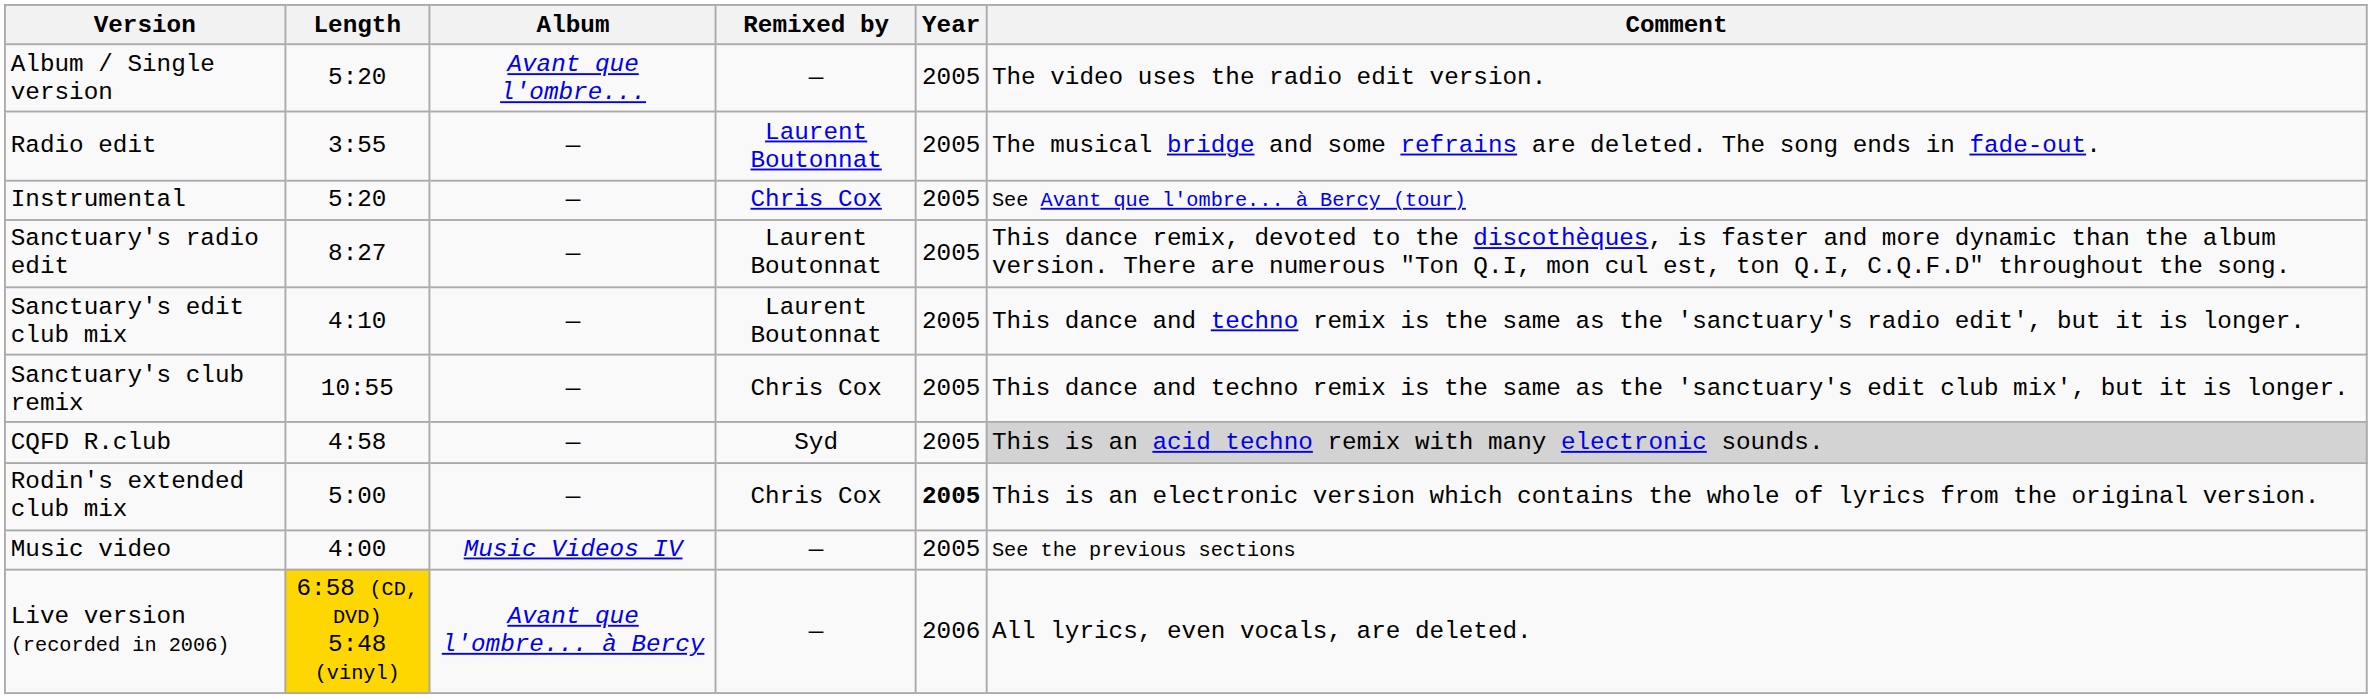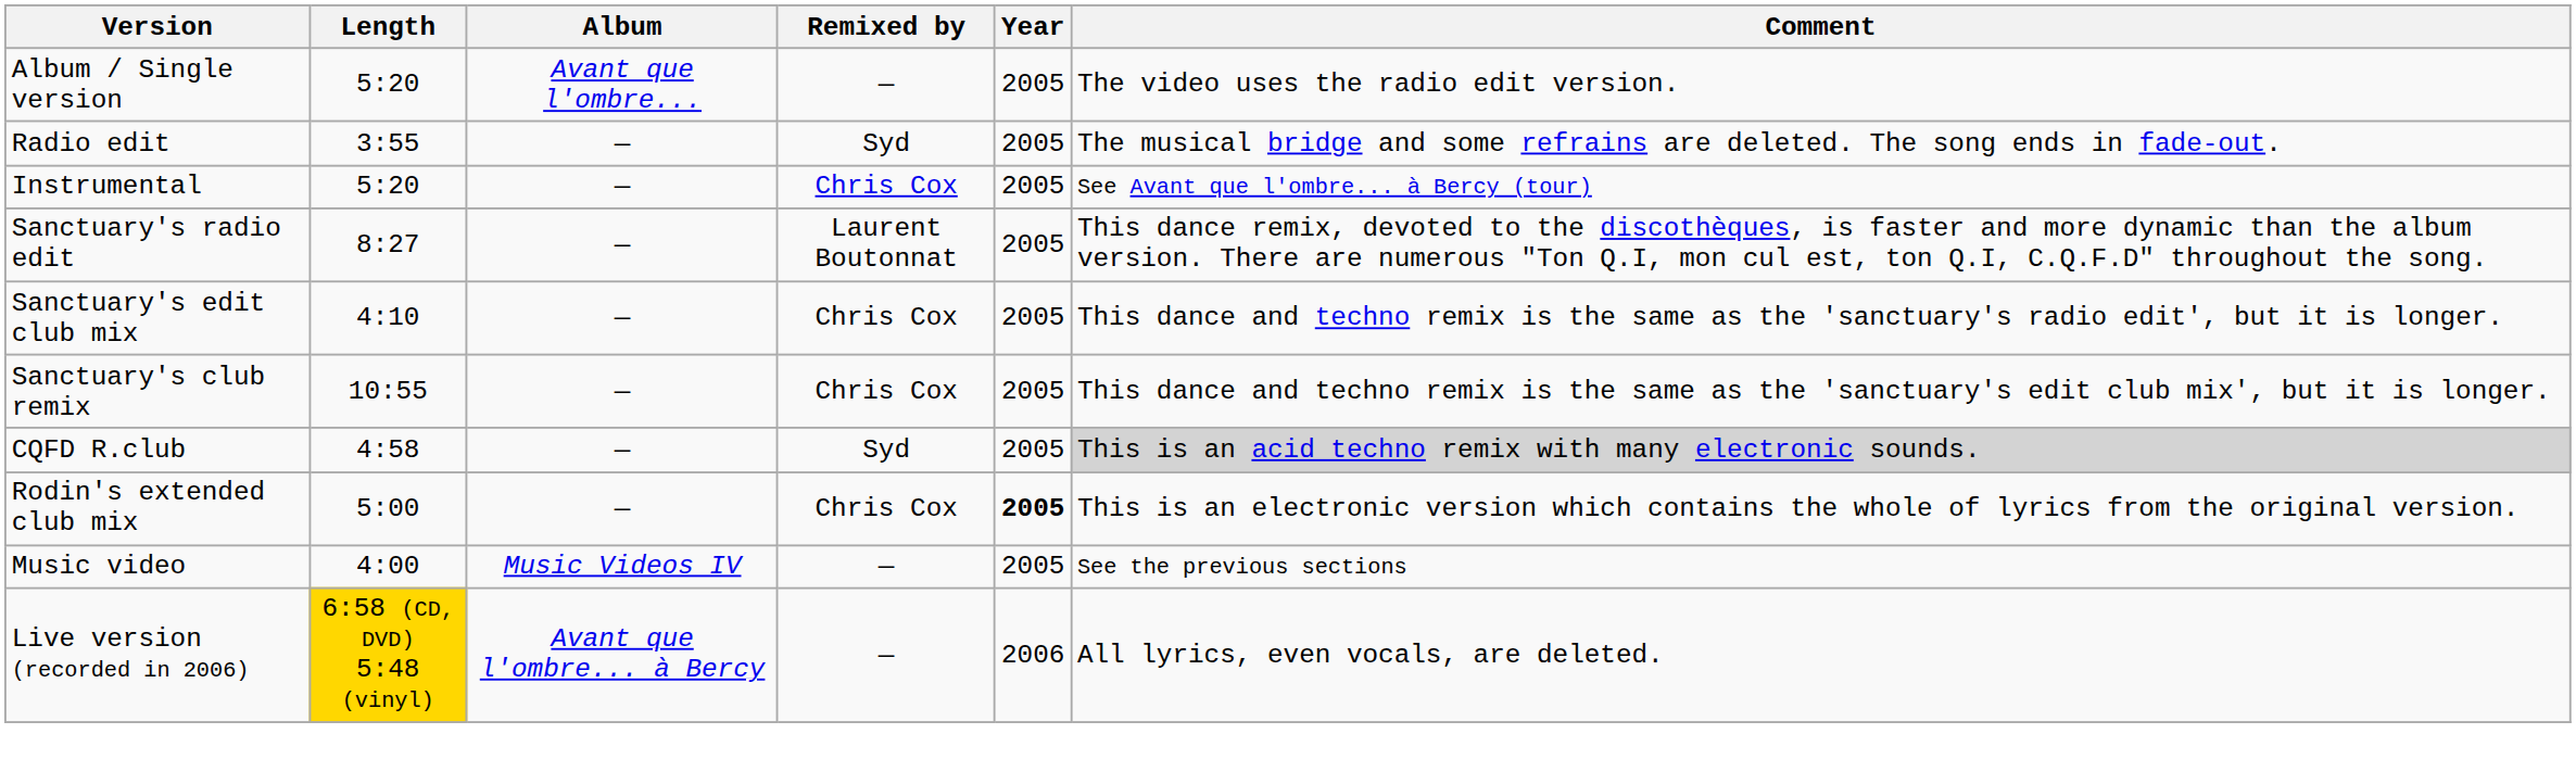Radio edit | Remixed by: Laurent Boutonnat -> Syd
Sanctuary's edit club mix | Remixed by: Laurent Boutonnat -> Chris Cox
